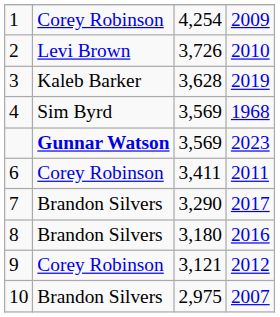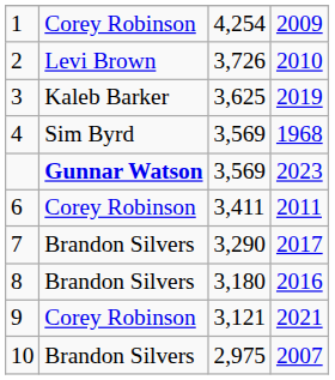3 | column 3: 3,628 -> 3,625
9 | column 4: 2012 -> 2021
